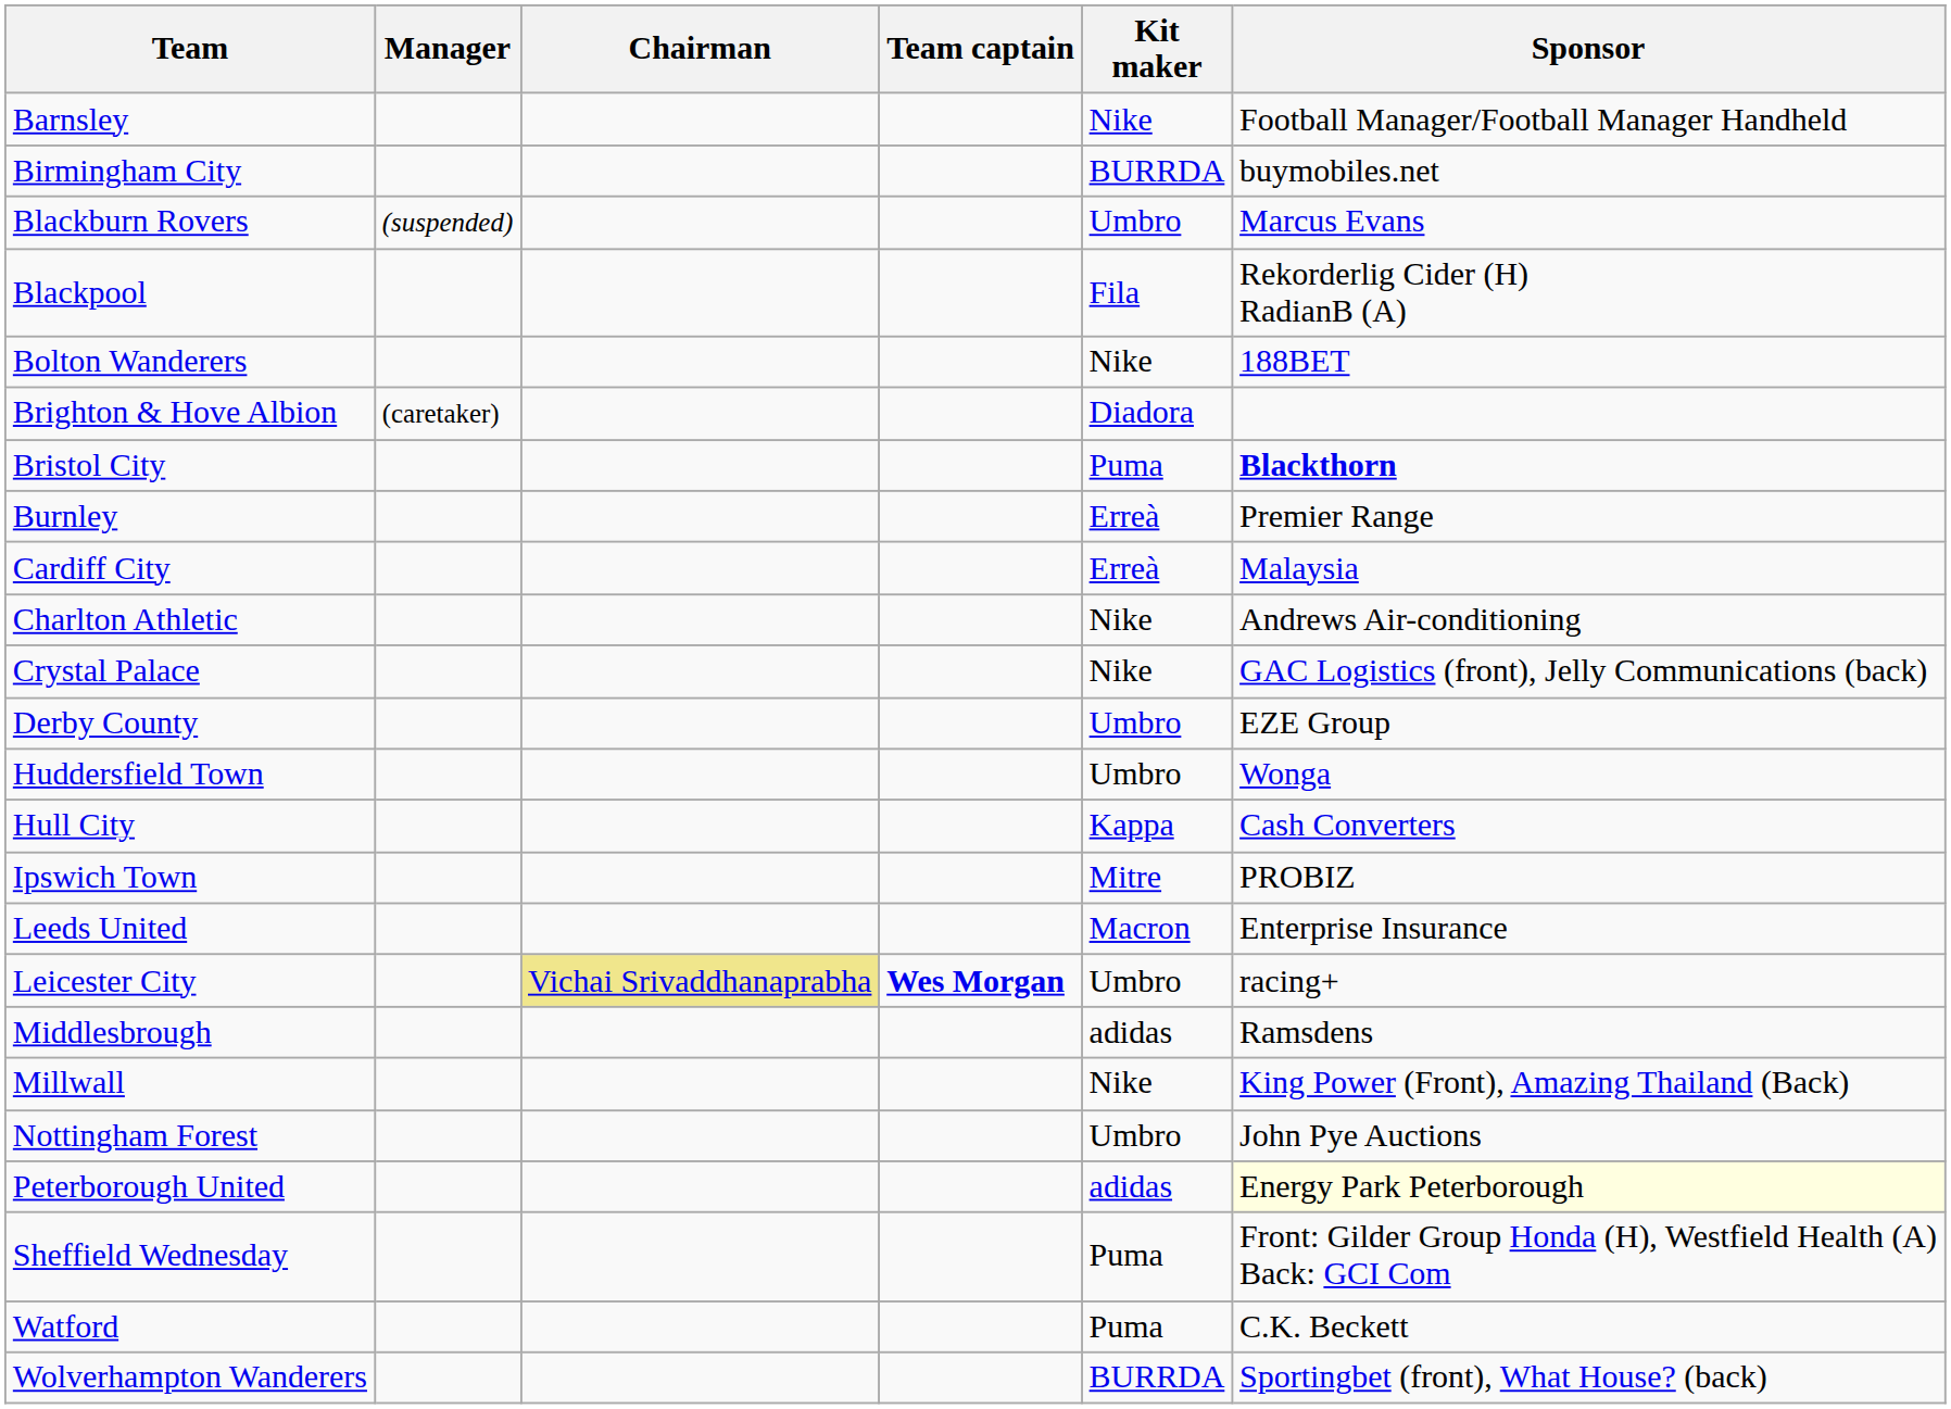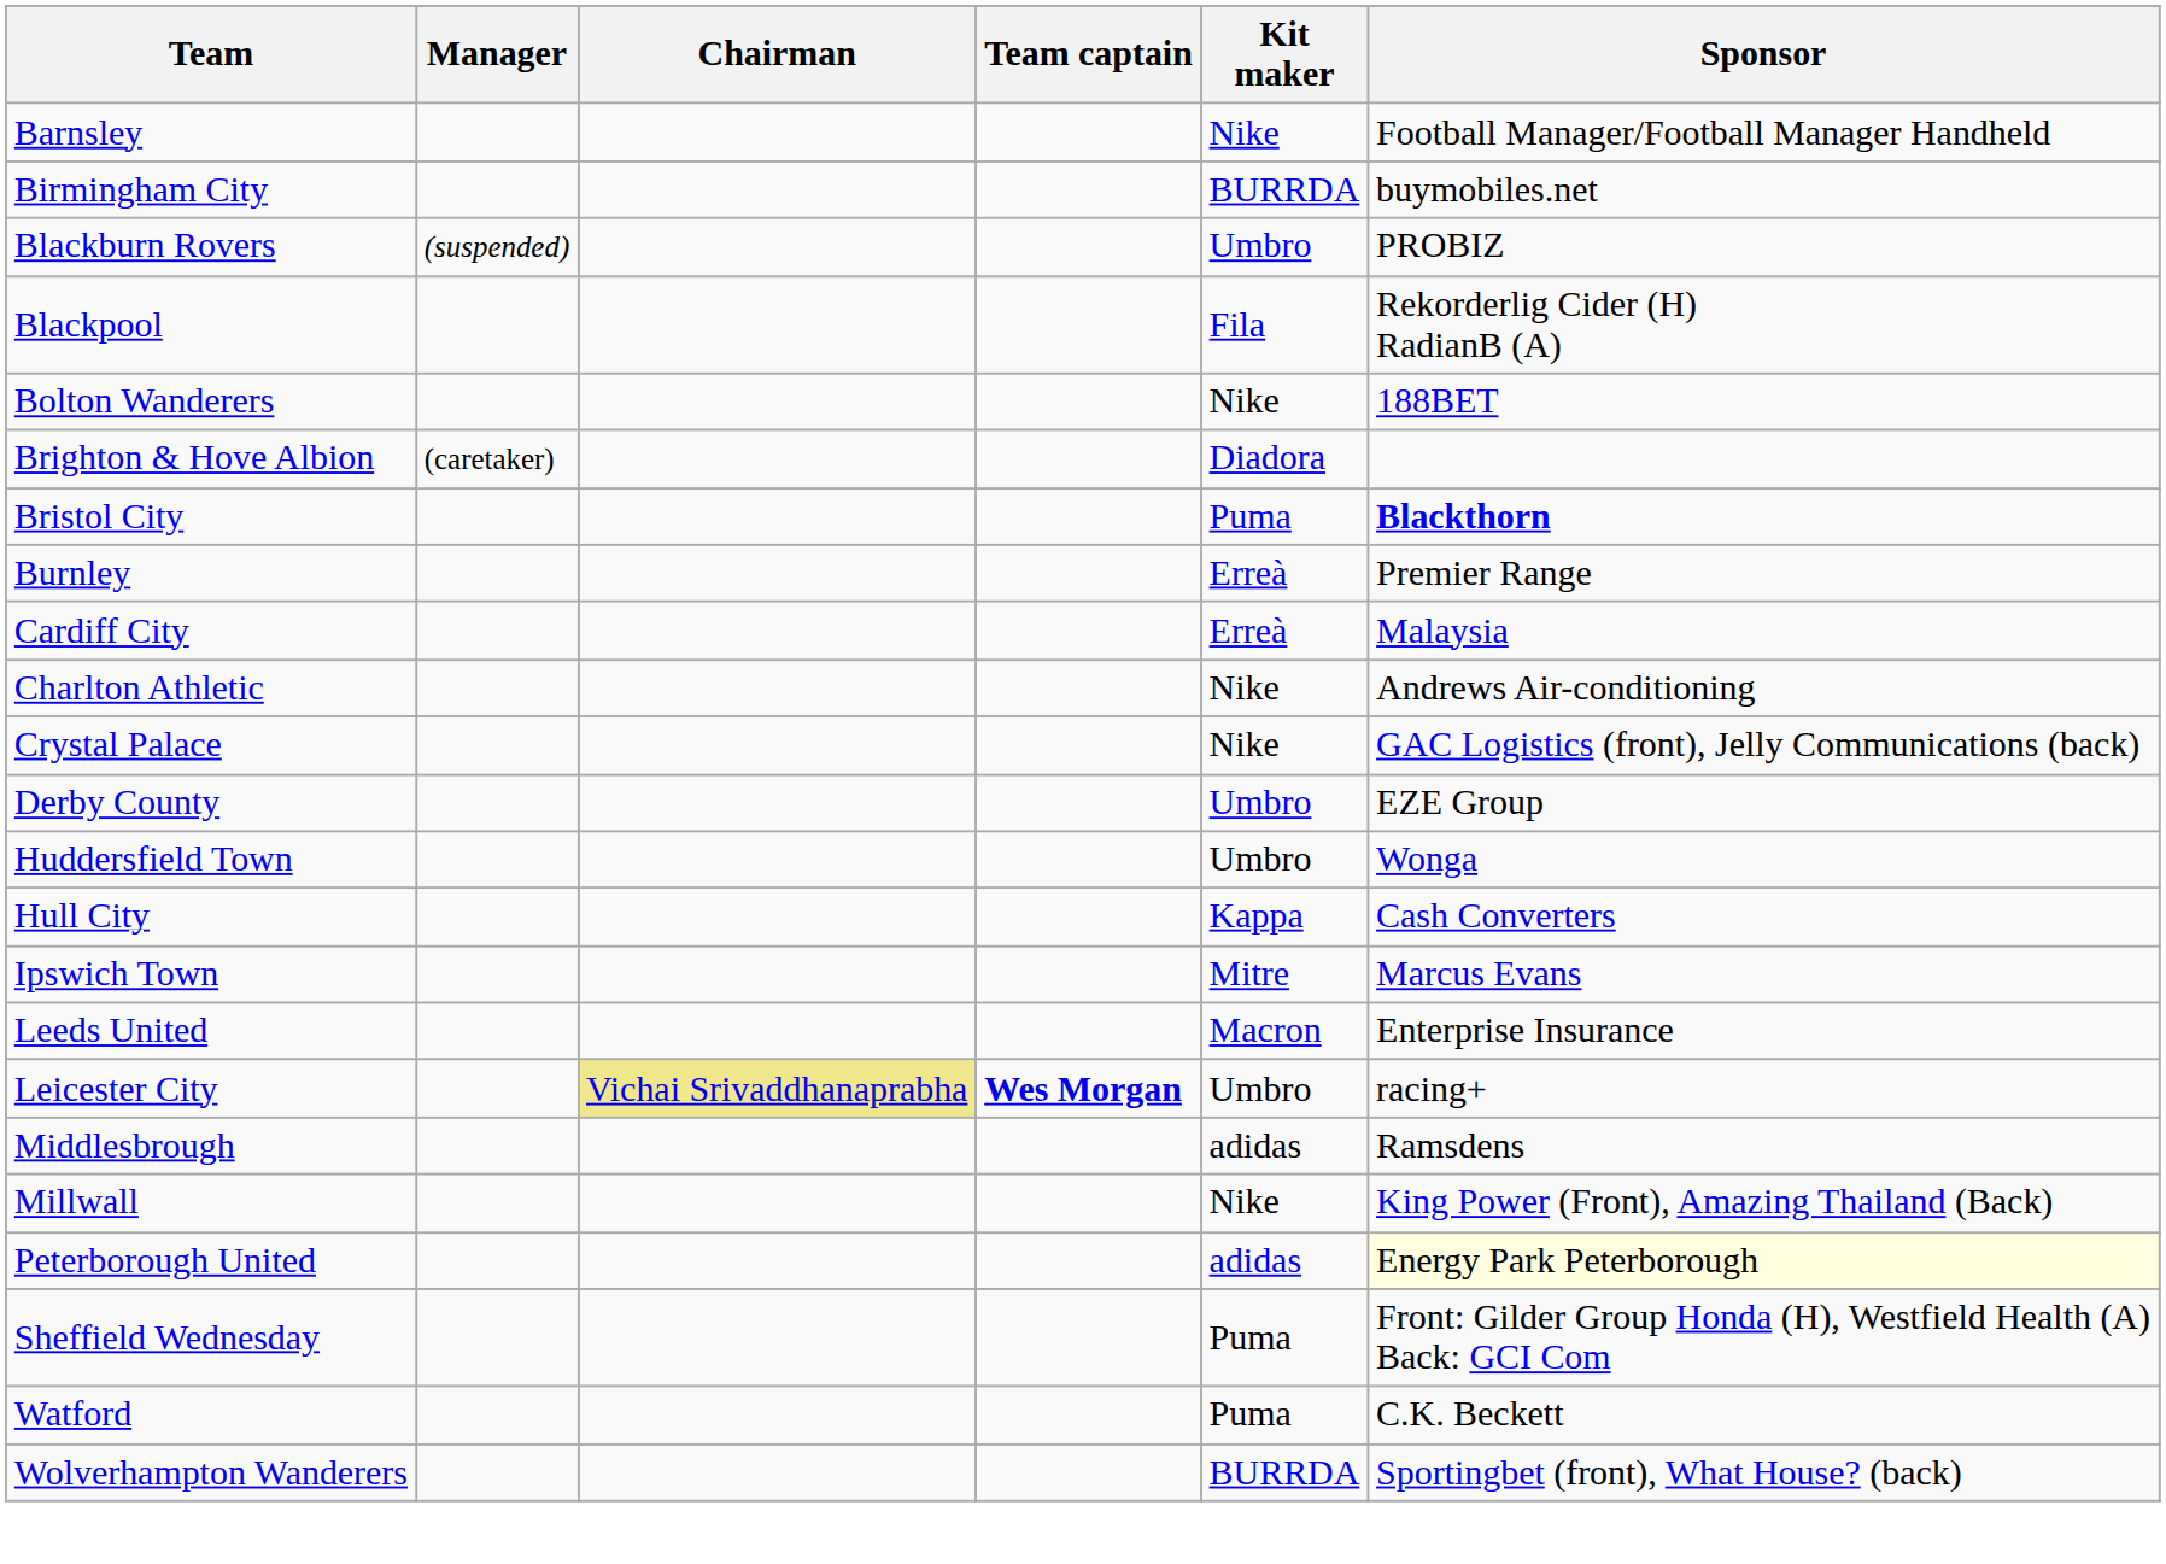Blackburn Rovers | Sponsor: Marcus Evans -> PROBIZ
Ipswich Town | Sponsor: PROBIZ -> Marcus Evans
- row: Nottingham Forest | Umbro | John Pye Auctions
